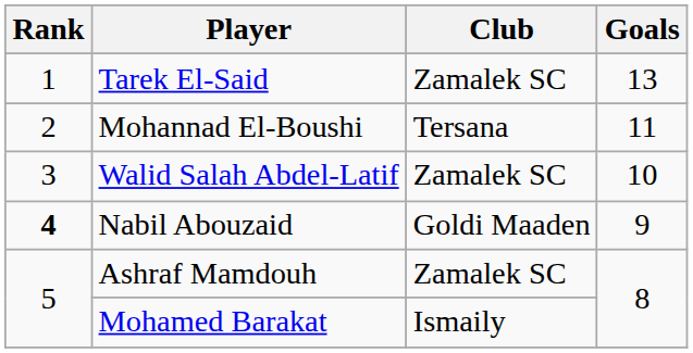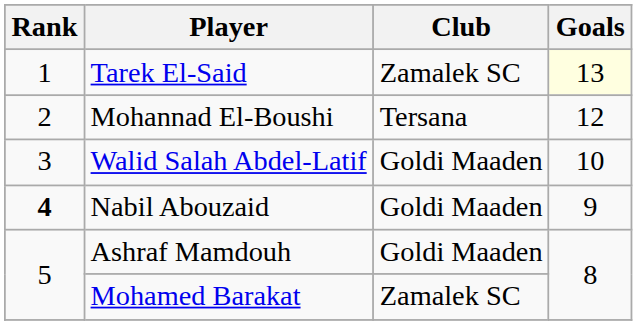Tarek El-Said | Goals: no background -> lightyellow background
Mohannad El-Boushi | Goals: 11 -> 12
Walid Salah Abdel-Latif | Club: Zamalek SC -> Goldi Maaden
Ashraf Mamdouh | Club: Zamalek SC -> Goldi Maaden
Mohamed Barakat | Club: Ismaily -> Zamalek SC
